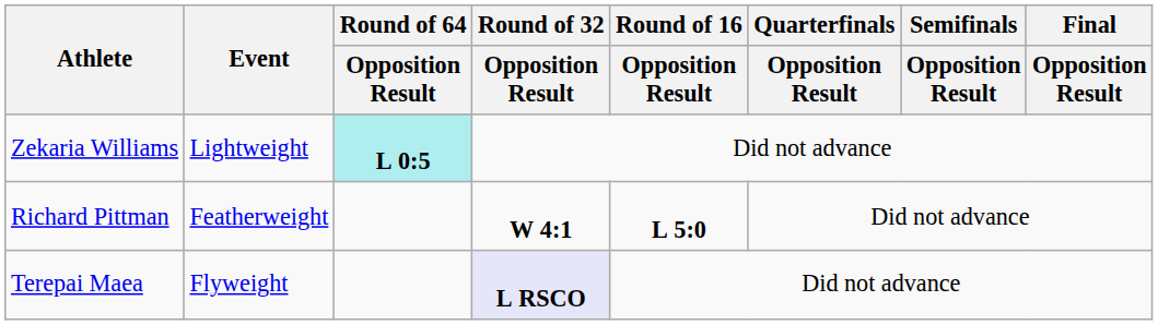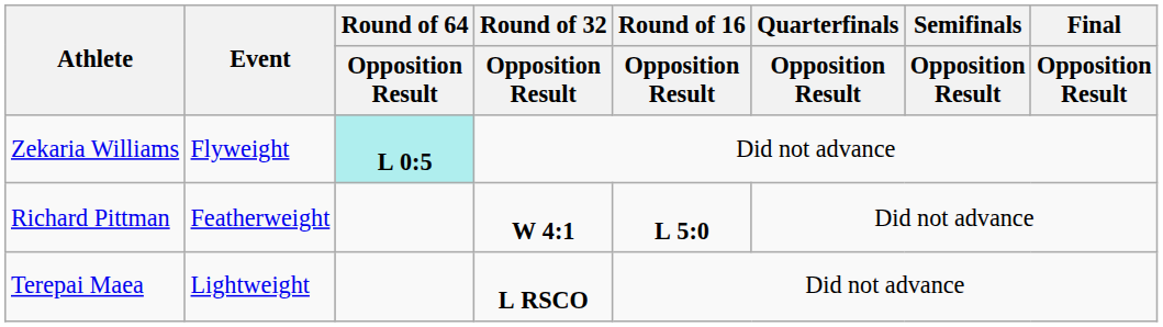Zekaria Williams | Event: Lightweight -> Flyweight
Terepai Maea | Event: Flyweight -> Lightweight
Terepai Maea | Round of 32 / Opposition Result: lavender background -> no background
